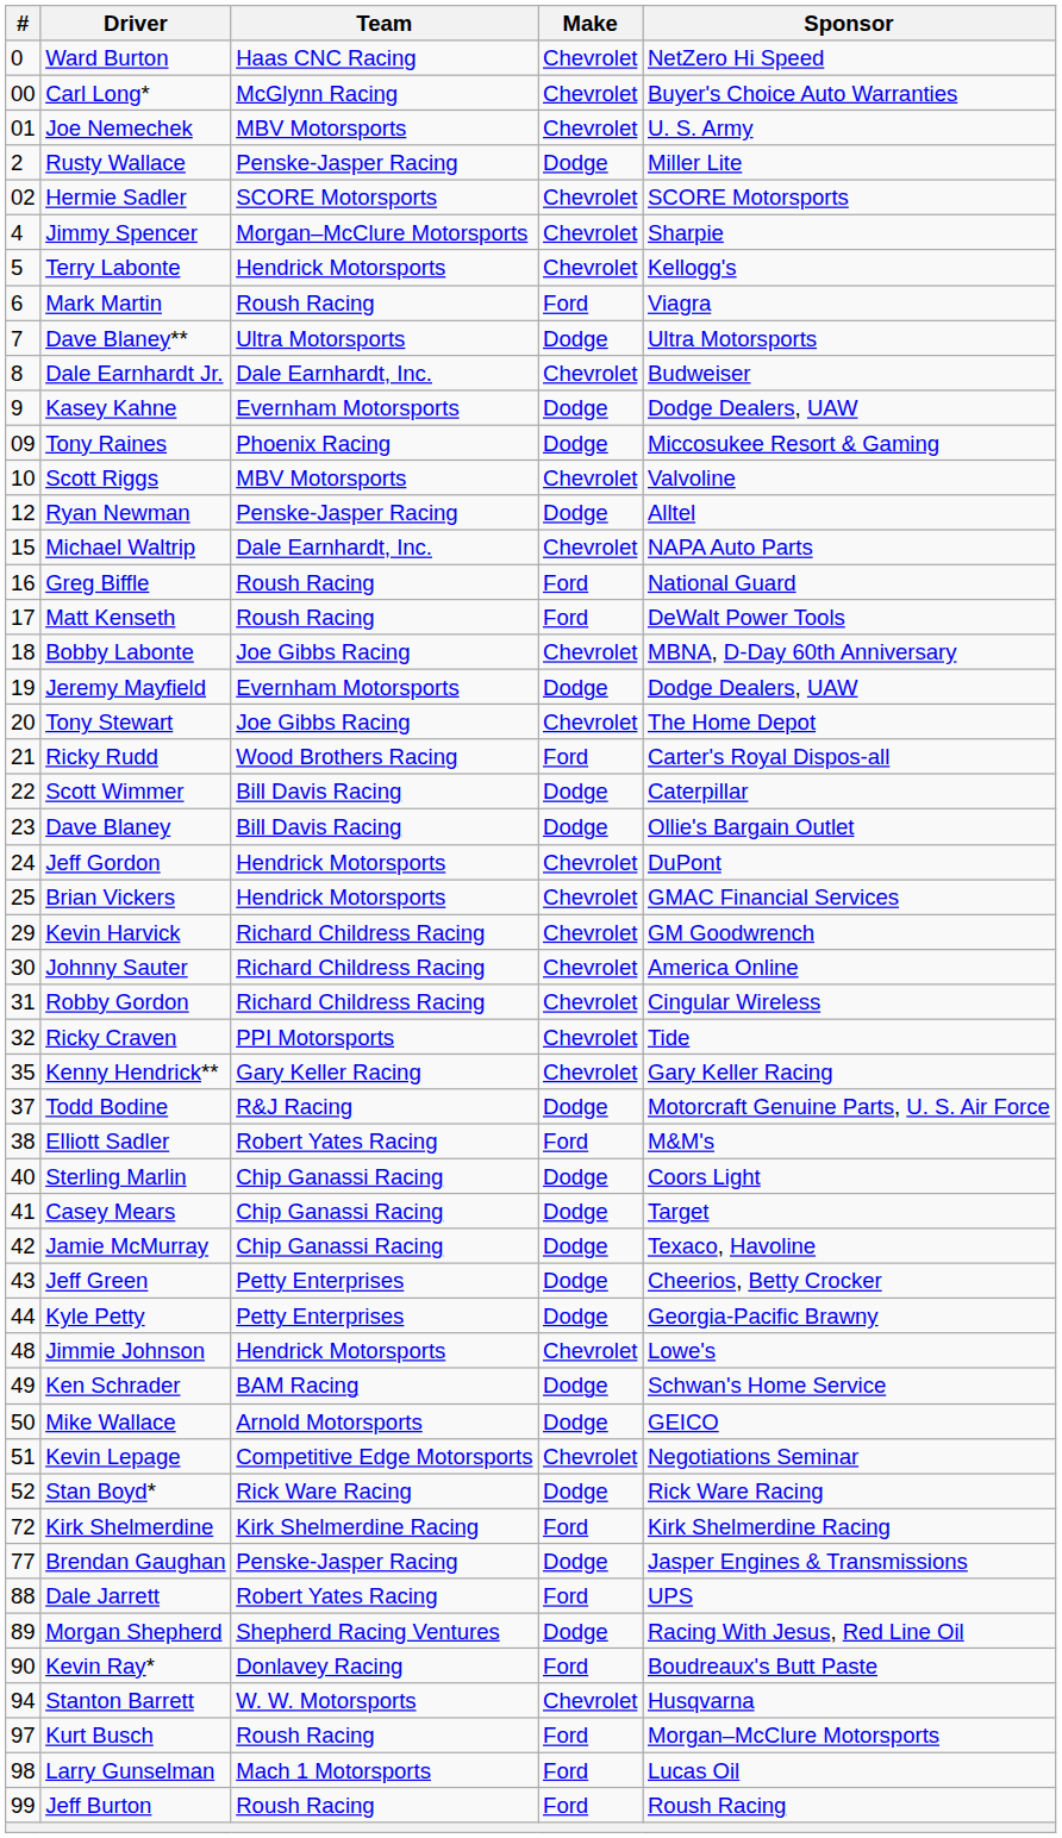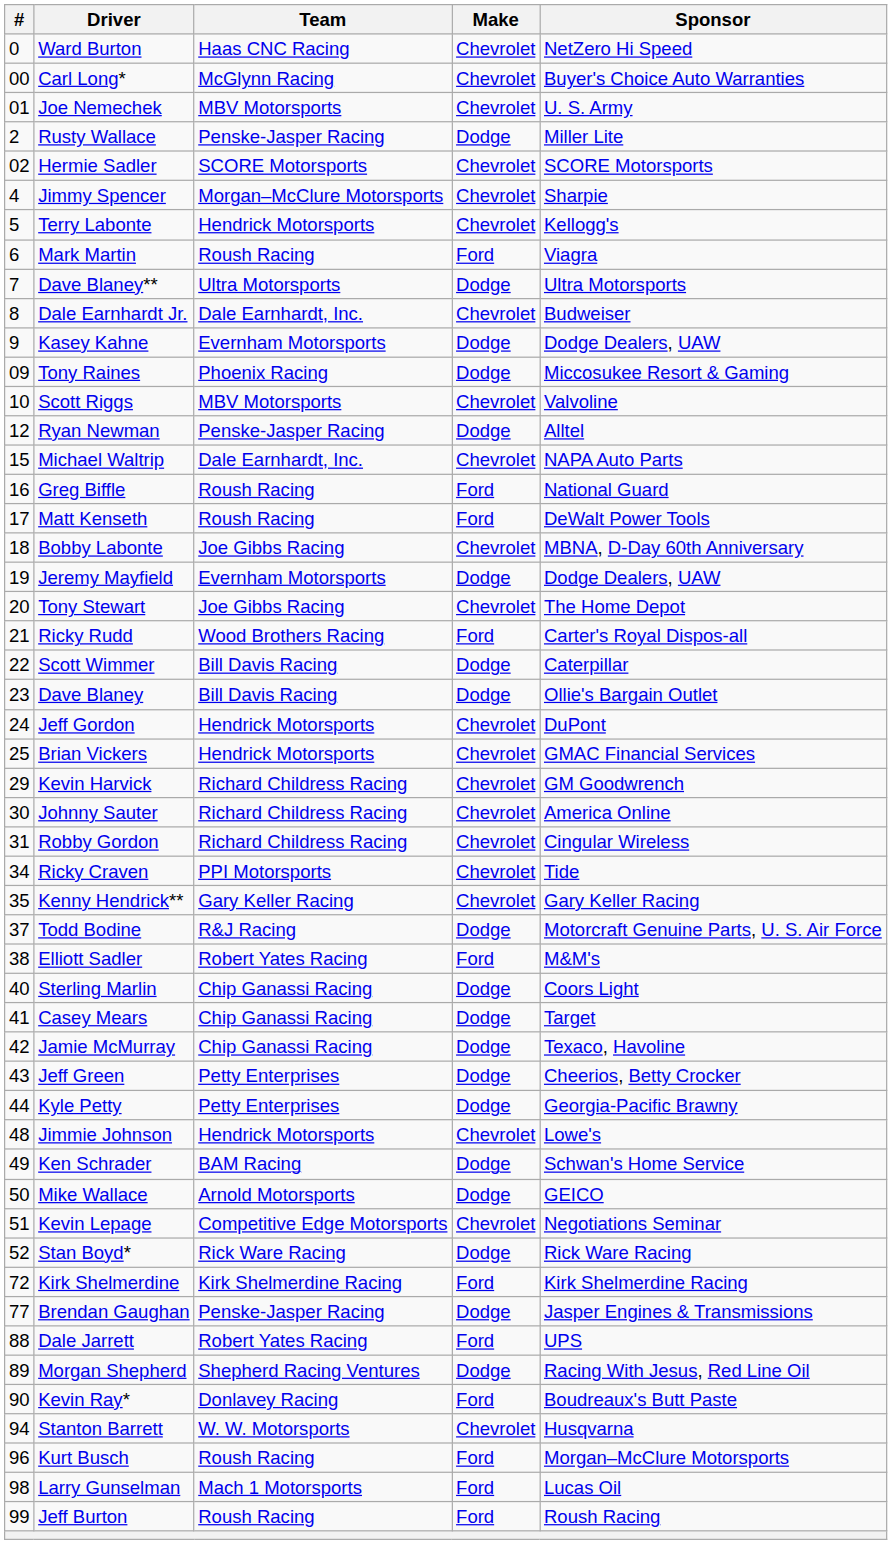Ricky Craven | #: 32 -> 34
Kurt Busch | #: 97 -> 96
